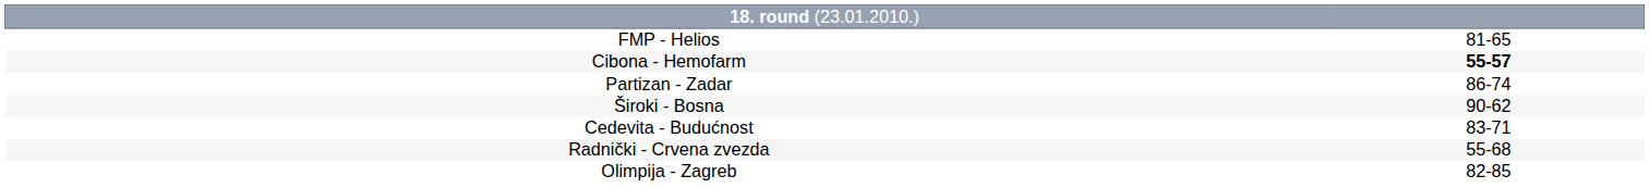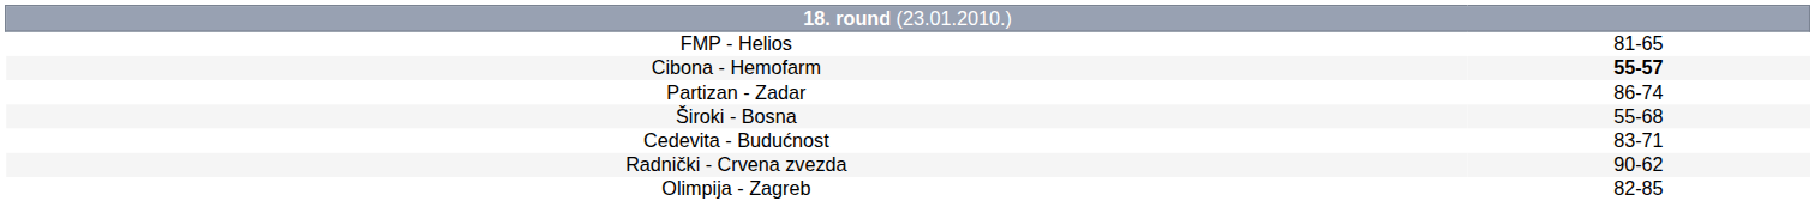Široki - Bosna | column 2: 90-62 -> 55-68
Radnički - Crvena zvezda | column 2: 55-68 -> 90-62
